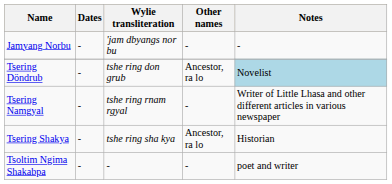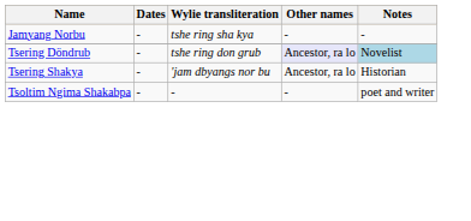Jamyang Norbu | Wylie transliteration: 'jam dbyangs nor bu -> tshe ring sha kya
Tsering Döndrub | Other names: no background -> lavender background
- row: Tsering Namgyal | - | tshe ring rnam rgyal | - | Writer of Little Lhasa and other different articles in various newspaper
Tsering Shakya | Wylie transliteration: tshe ring sha kya -> 'jam dbyangs nor bu
